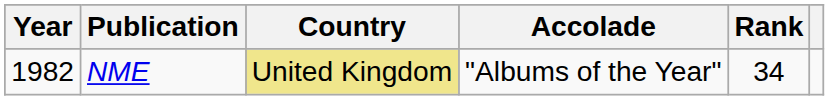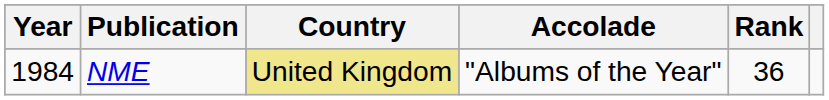NME | Year: 1982 -> 1984
NME | Rank: 34 -> 36
